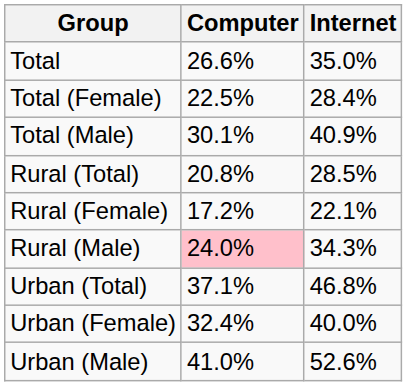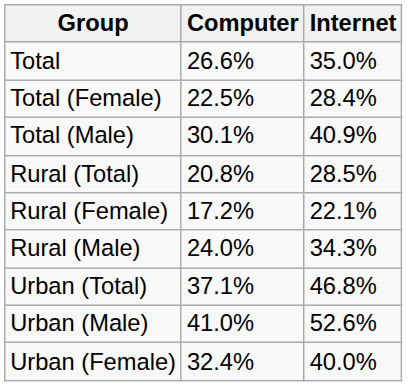Rural (Male) | Computer: pink background -> no background
rows swapped: Urban (Female) <-> Urban (Male)
